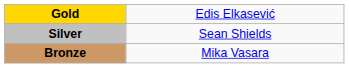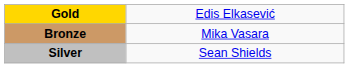rows swapped: Silver <-> Bronze
